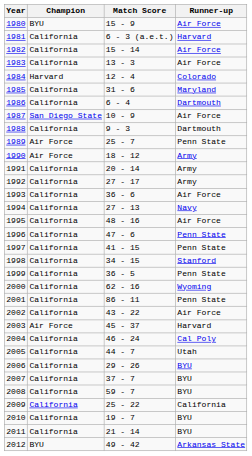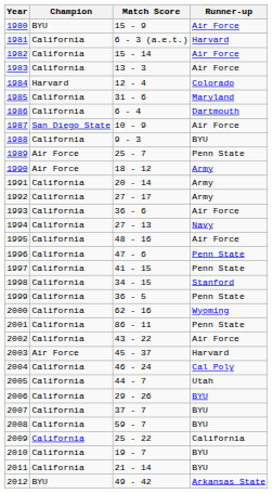1988 | Runner-up: Dartmouth -> BYU
